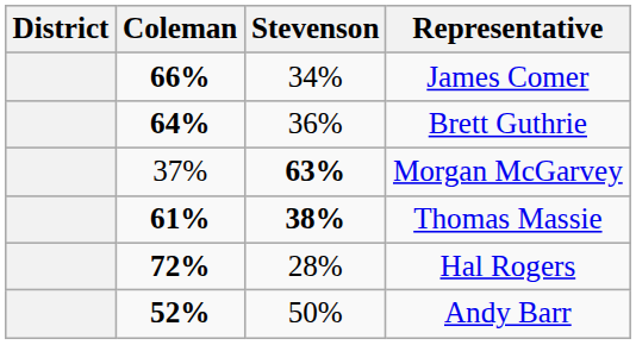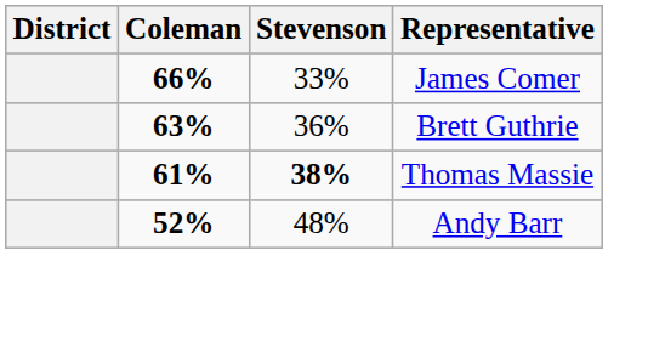James Comer | Stevenson: 34% -> 33%
Brett Guthrie | Coleman: 64% -> 63%
- row: 37% | 63% | Morgan McGarvey
- row: 72% | 28% | Hal Rogers
Andy Barr | Stevenson: 50% -> 48%
